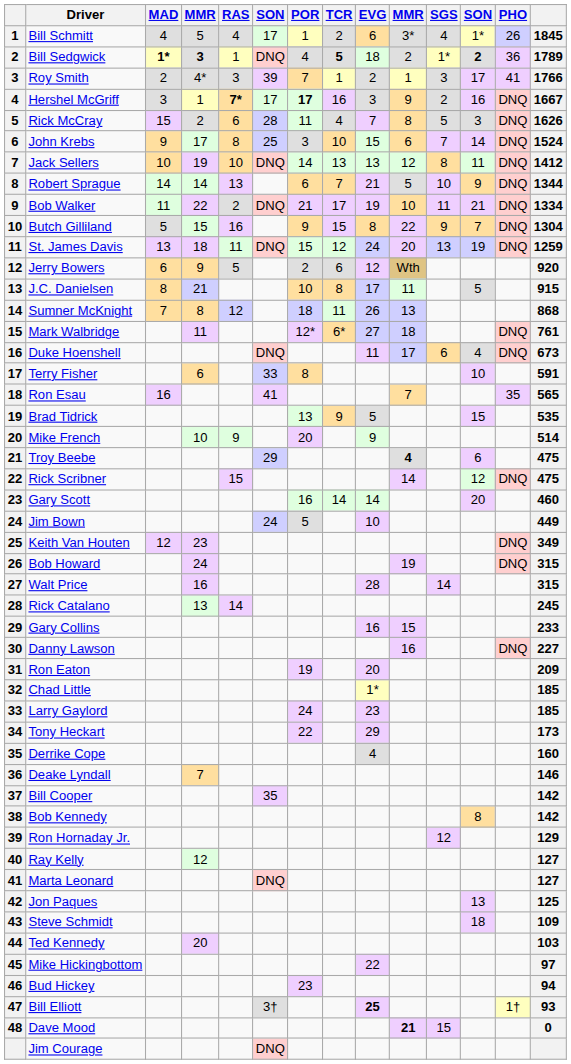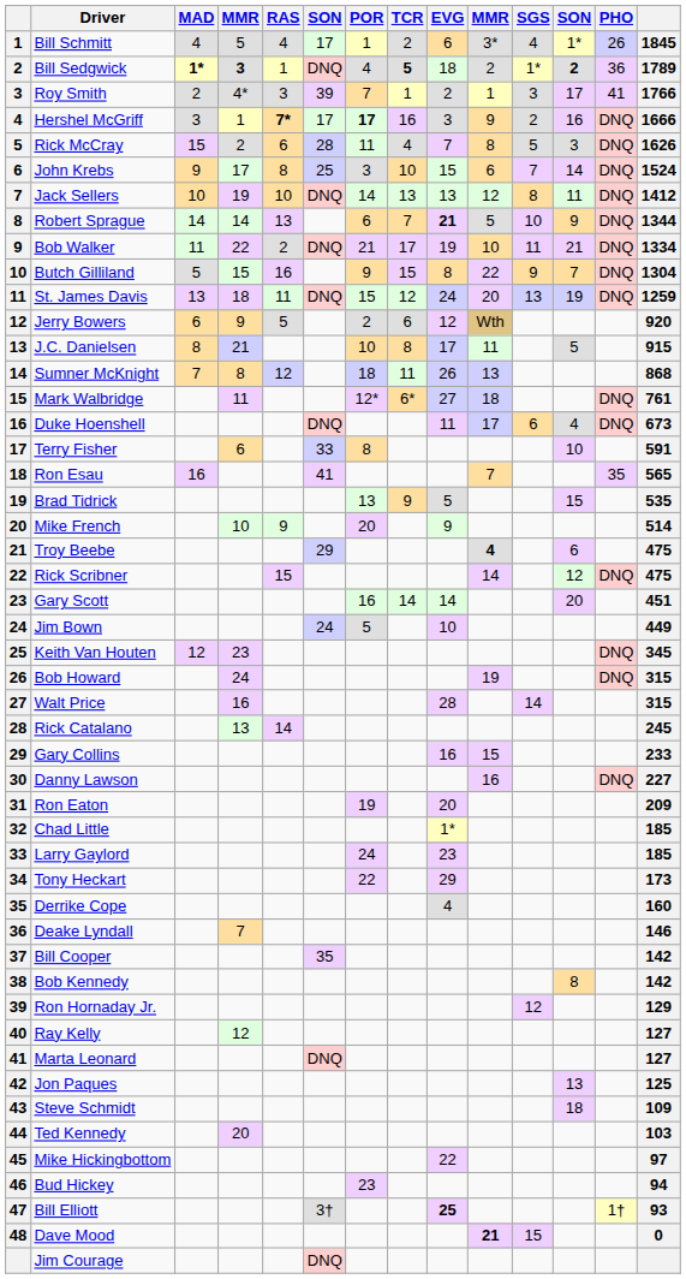Hershel McGriff | column 14: 1667 -> 1666
Robert Sprague | EVG: normal -> bold
Gary Scott | column 14: 460 -> 451
Keith Van Houten | column 14: 349 -> 345
